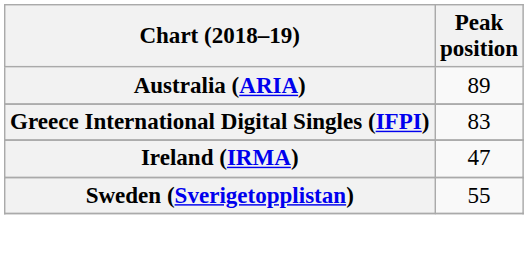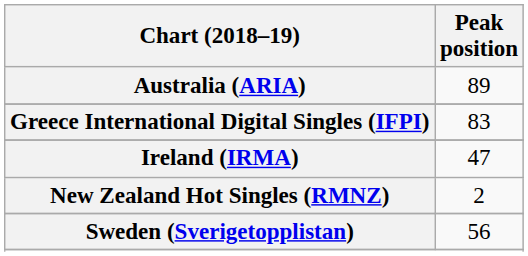+ row: New Zealand Hot Singles (RMNZ) | 2
Sweden (Sverigetopplistan) | Peak position: 55 -> 56
